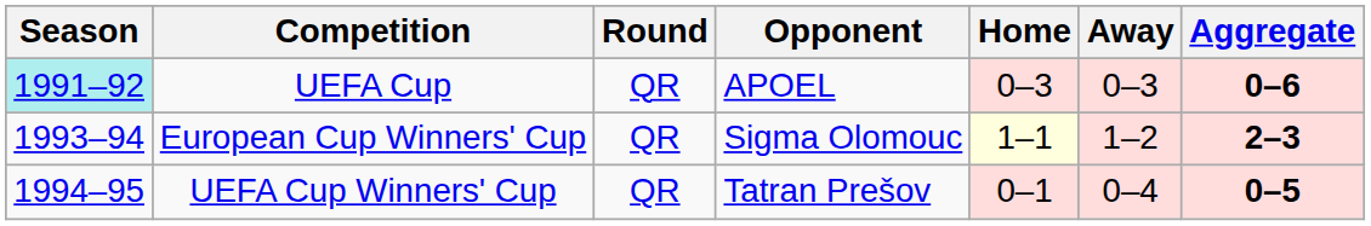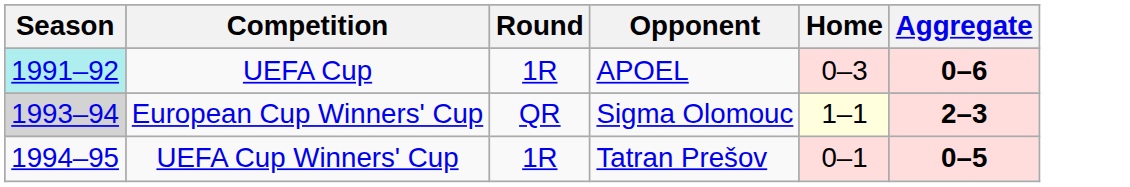- column: Away | 0–3 | 1–2 | 0–4
UEFA Cup | Round: QR -> 1R
European Cup Winners' Cup | Season: no background -> lightgrey background
UEFA Cup Winners' Cup | Round: QR -> 1R
